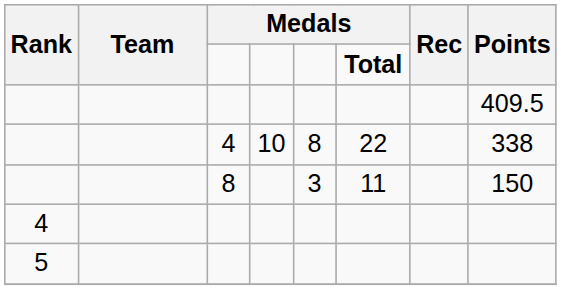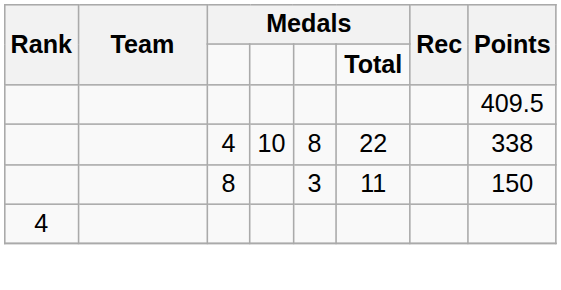- row: 5
